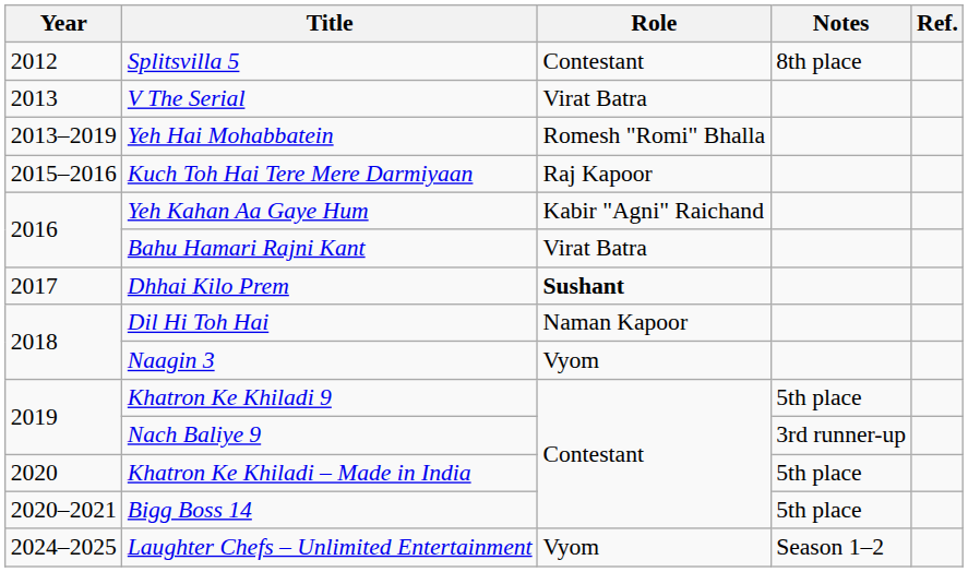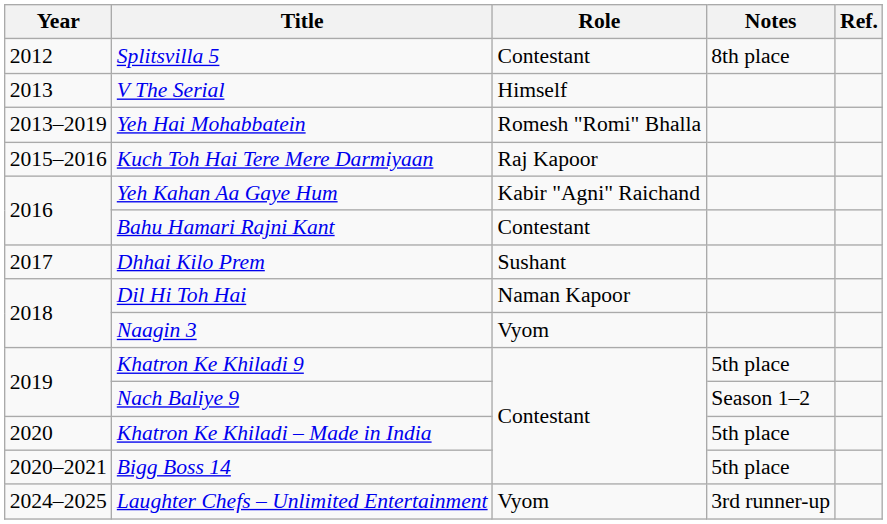V The Serial | Role: Virat Batra -> Himself
Bahu Hamari Rajni Kant | Role: Virat Batra -> Contestant
Dhhai Kilo Prem | Role: bold -> normal
Nach Baliye 9 | Notes: 3rd runner-up -> Season 1–2
Laughter Chefs – Unlimited Entertainment | Notes: Season 1–2 -> 3rd runner-up
